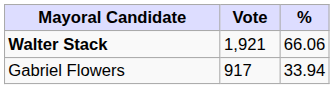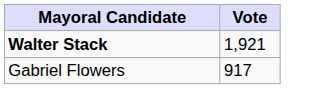- column: % | 66.06 | 33.94
